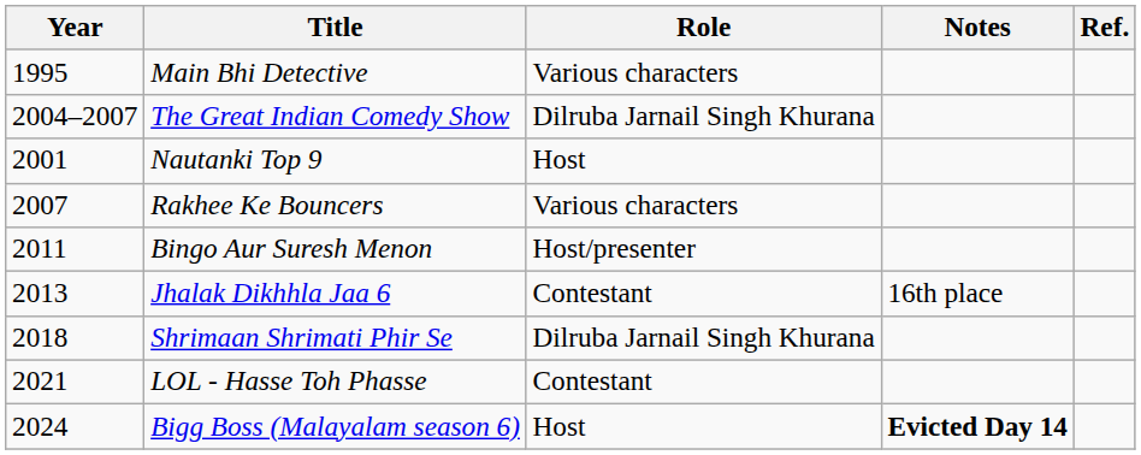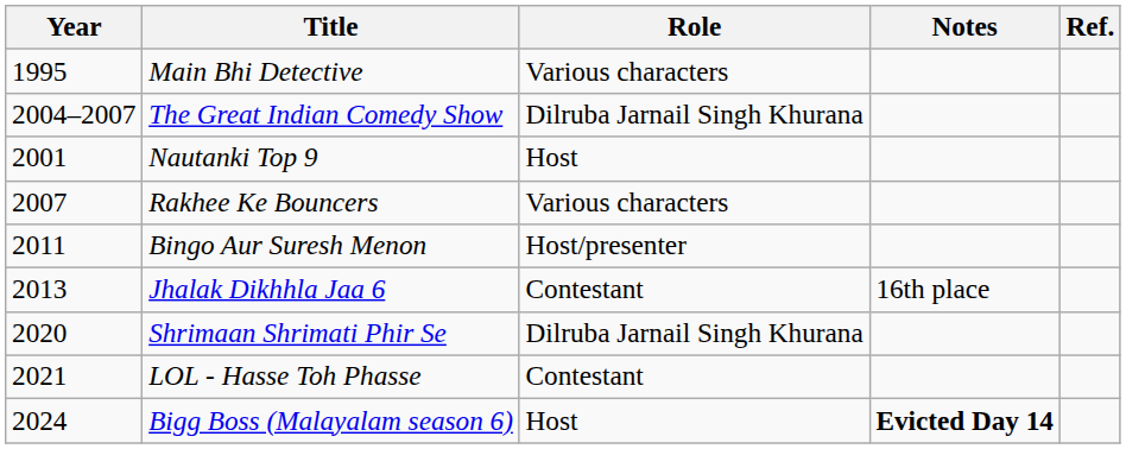Shrimaan Shrimati Phir Se | Year: 2018 -> 2020
